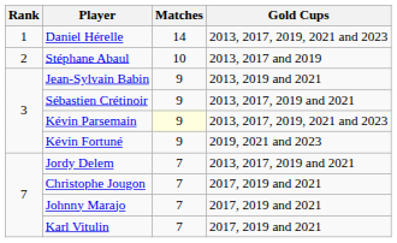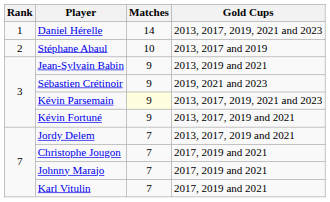Sébastien Crétinoir | Gold Cups: 2013, 2017, 2019 and 2021 -> 2019, 2021 and 2023
Kévin Fortuné | Gold Cups: 2019, 2021 and 2023 -> 2013, 2017, 2019 and 2021
